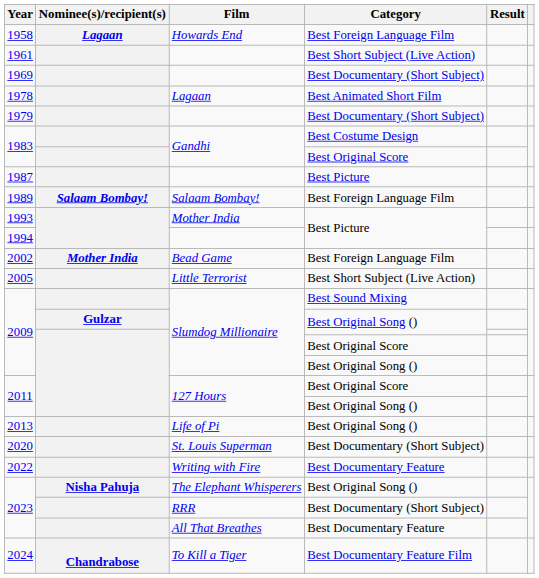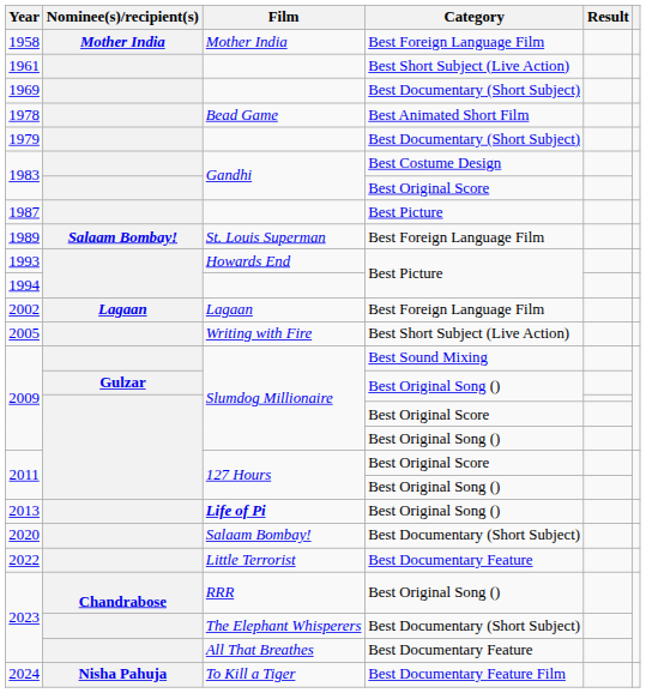1958 | Nominee(s)/recipient(s): Lagaan -> Mother India
1958 | Film: Howards End -> Mother India
1978 | Film: Lagaan -> Bead Game
1989 | Film: Salaam Bombay! -> St. Louis Superman
1993 | Film: Mother India -> Howards End
2002 | Nominee(s)/recipient(s): Mother India -> Lagaan
2002 | Film: Bead Game -> Lagaan
2005 | Film: Little Terrorist -> Writing with Fire
2013 | Film: normal -> bold
2020 | Film: St. Louis Superman -> Salaam Bombay!
2022 | Film: Writing with Fire -> Little Terrorist
2023 / Best Original Song () | Nominee(s)/recipient(s): Nisha Pahuja -> Chandrabose
2023 / Best Original Song () | Film: The Elephant Whisperers -> RRR
2023 / Best Documentary (Short Subject) | Film: RRR -> The Elephant Whisperers
2024 | Nominee(s)/recipient(s): Chandrabose -> Nisha Pahuja
